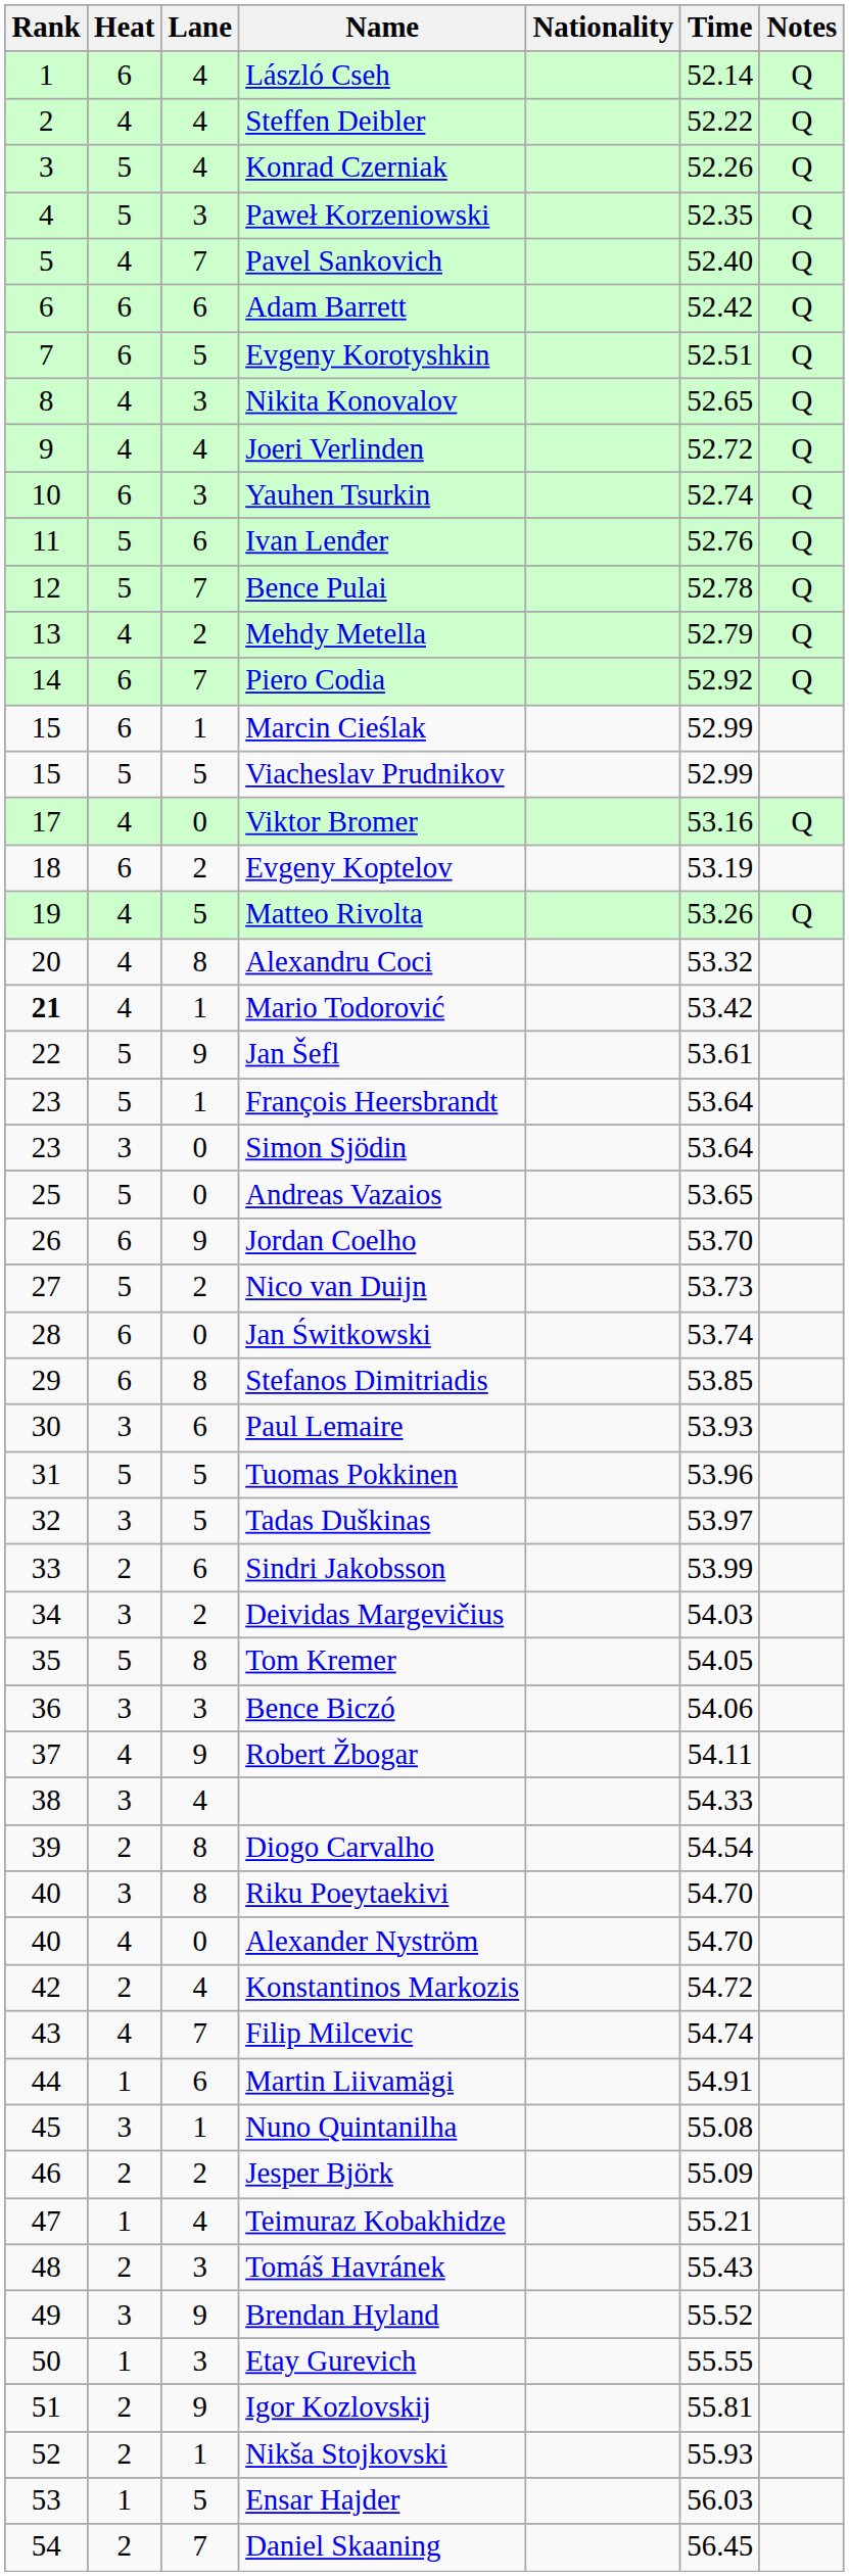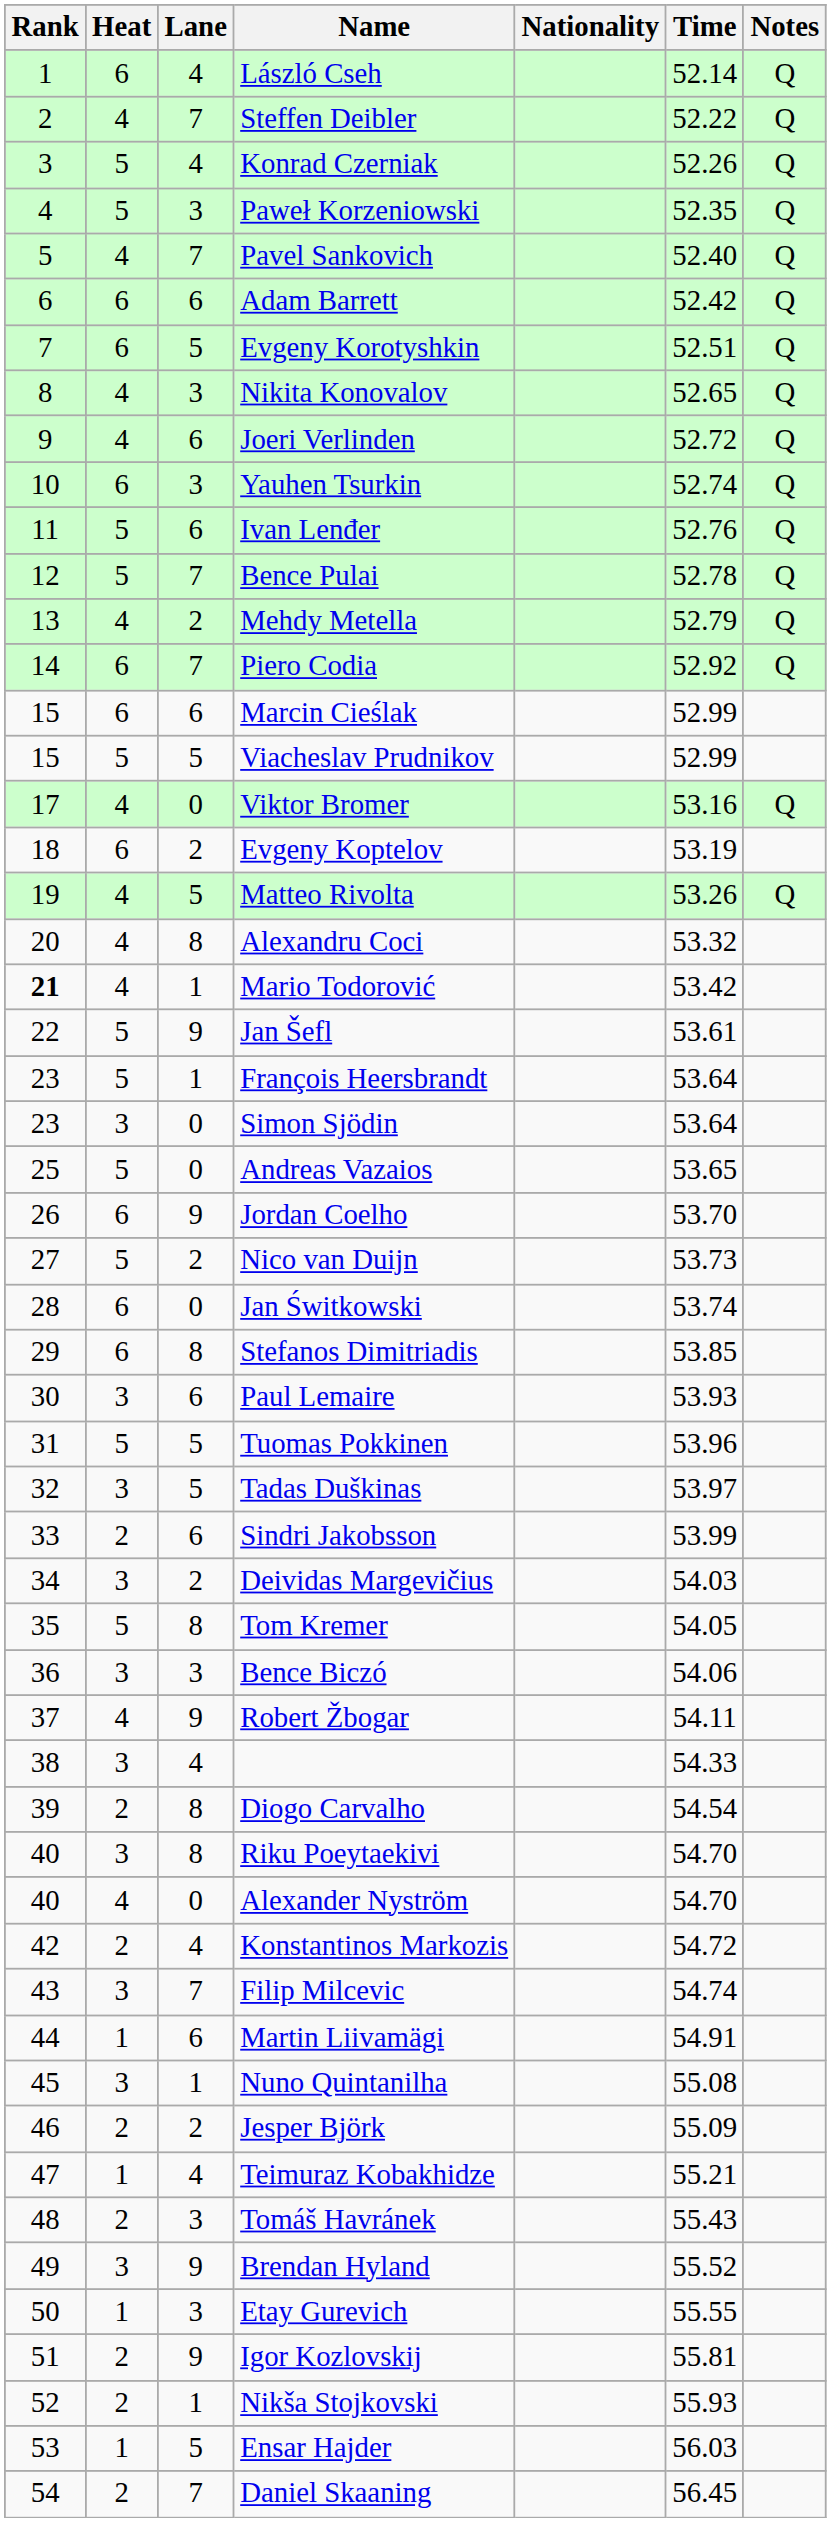Steffen Deibler | Lane: 4 -> 7
Joeri Verlinden | Lane: 4 -> 6
Marcin Cieślak | Lane: 1 -> 6
Filip Milcevic | Heat: 4 -> 3
